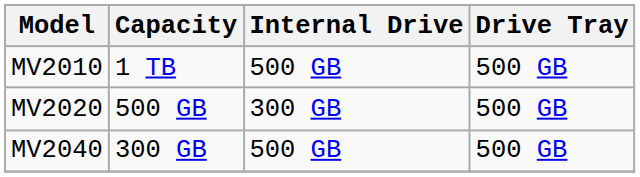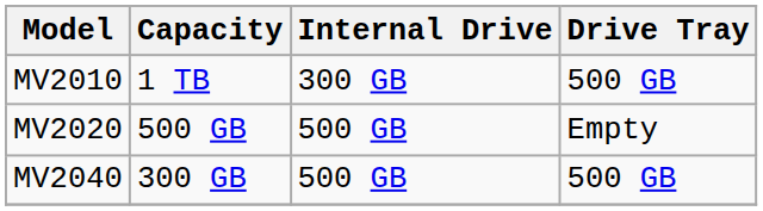MV2010 | Internal Drive: 500 GB -> 300 GB
MV2020 | Internal Drive: 300 GB -> 500 GB
MV2020 | Drive Tray: 500 GB -> Empty
